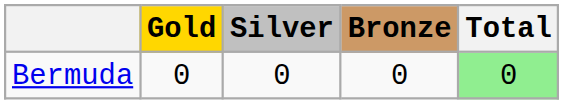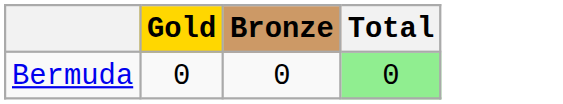- column: Silver | 0
